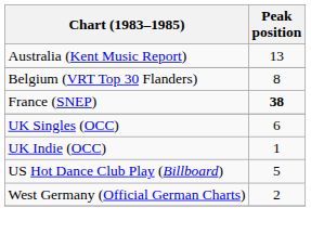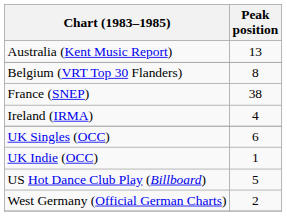France (SNEP) | Peak position: bold -> normal
+ row: Ireland (IRMA) | 4
